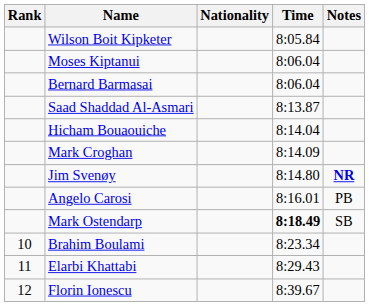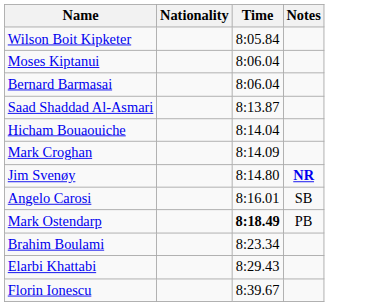- column: Rank | 10 | 11 | 12
Angelo Carosi | Notes: PB -> SB
Mark Ostendarp | Notes: SB -> PB
